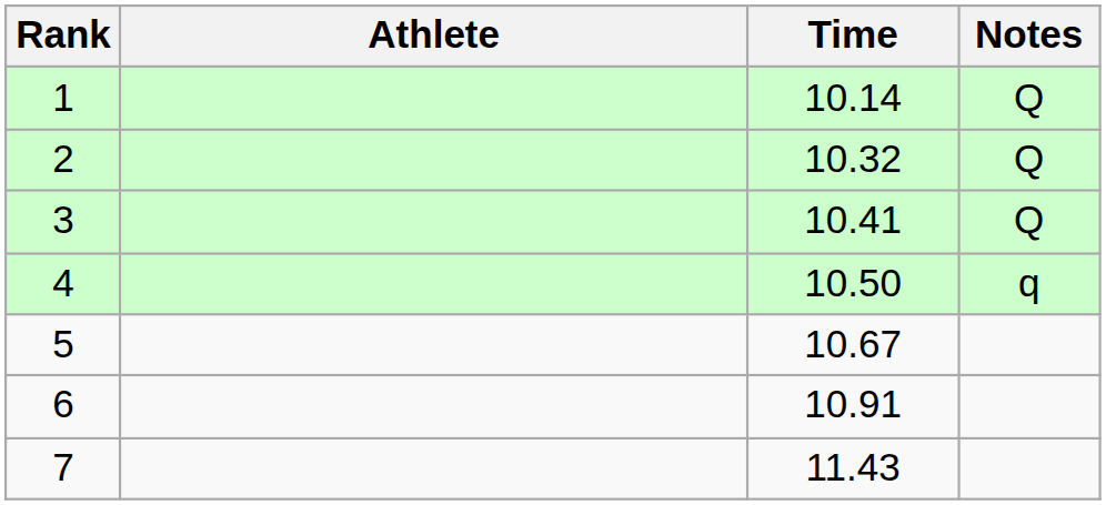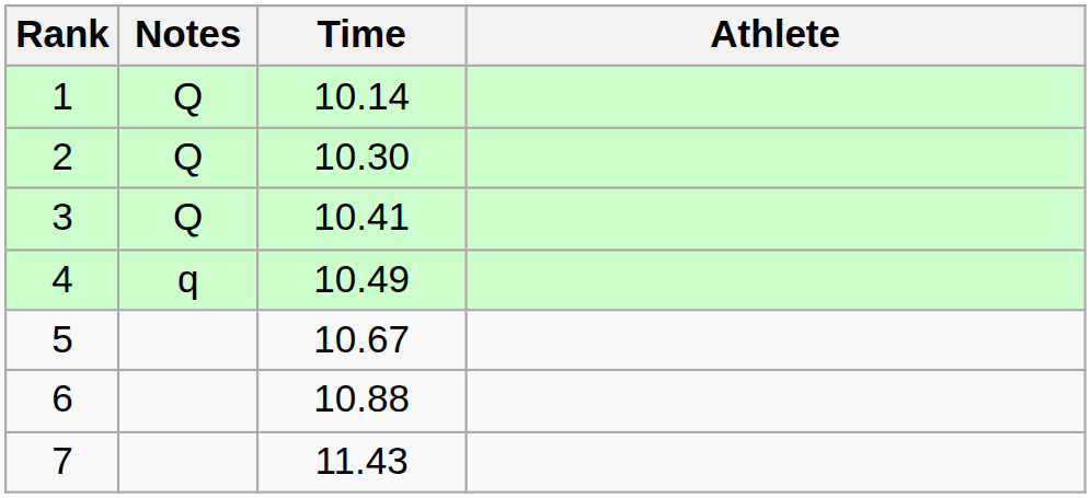columns swapped: Athlete <-> Notes
2 | Time: 10.32 -> 10.30
4 | Time: 10.50 -> 10.49
6 | Time: 10.91 -> 10.88
